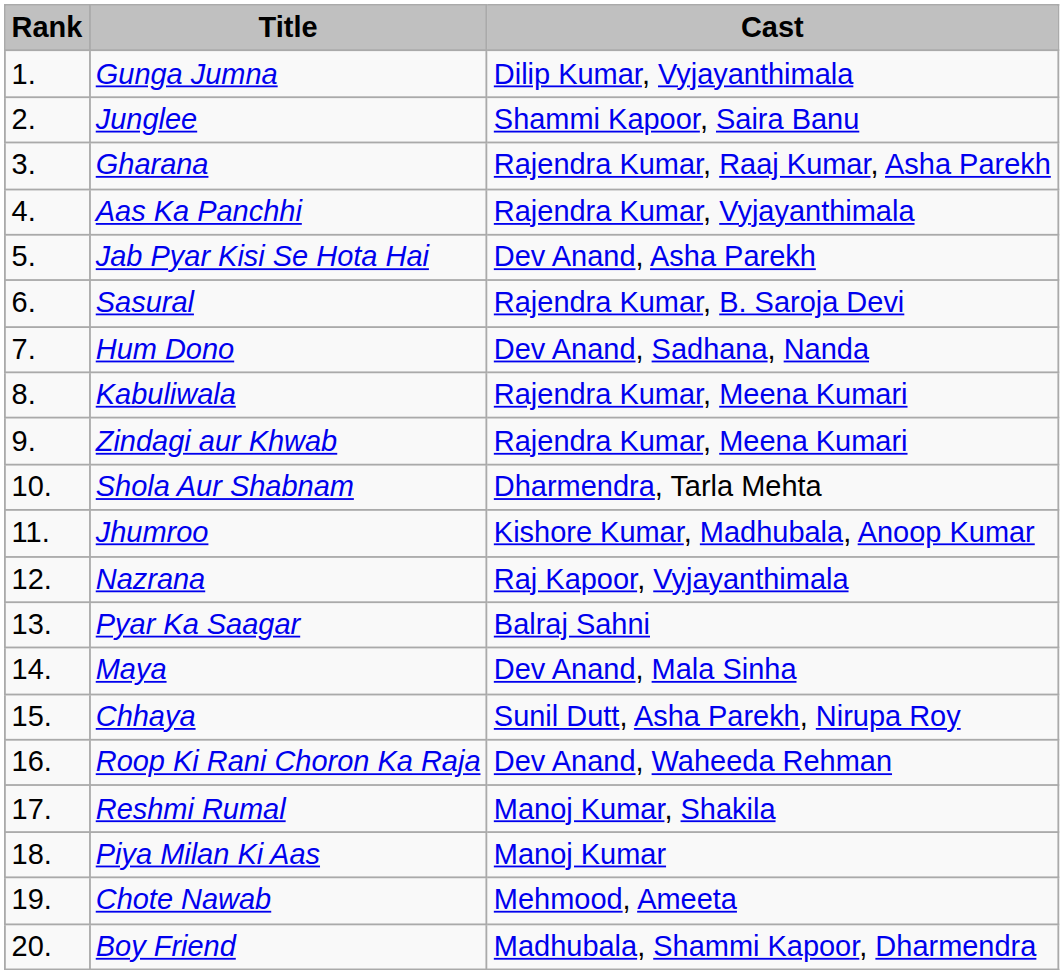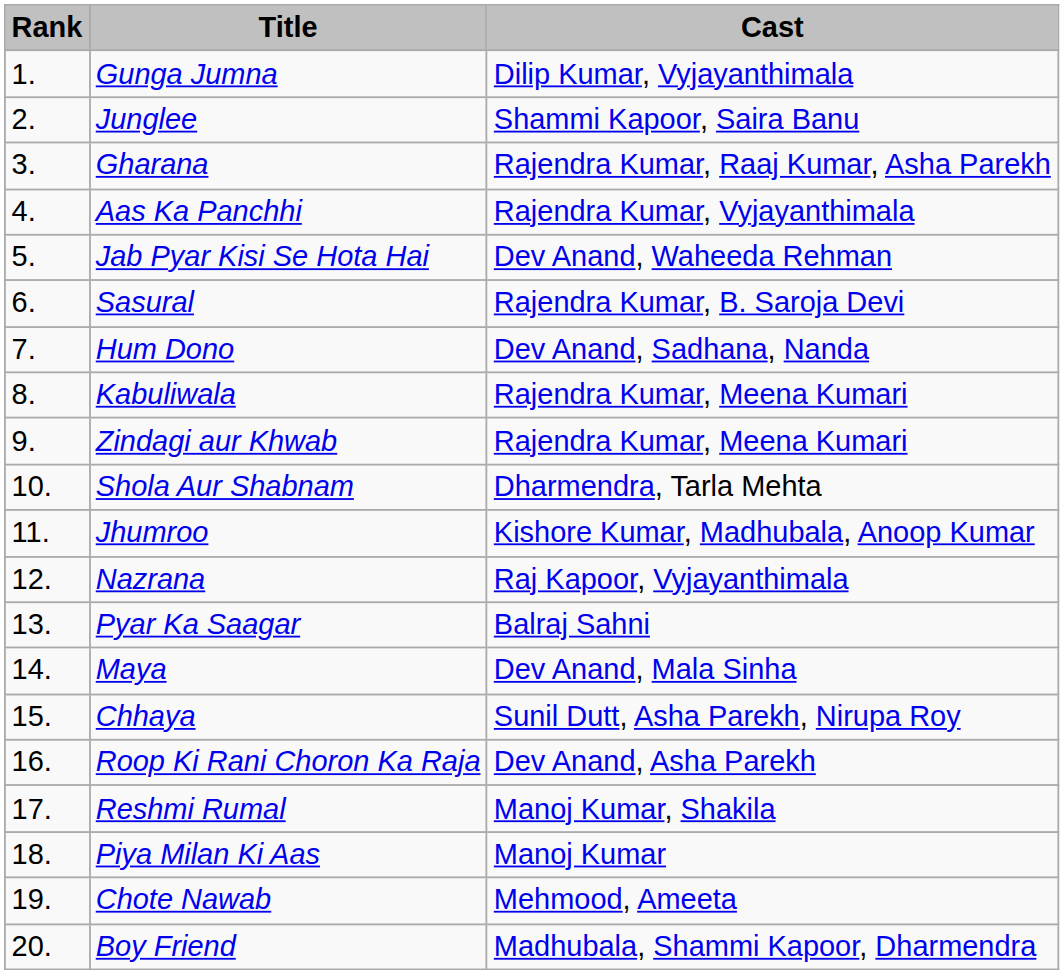Jab Pyar Kisi Se Hota Hai | Cast: Dev Anand, Asha Parekh -> Dev Anand, Waheeda Rehman
Roop Ki Rani Choron Ka Raja | Cast: Dev Anand, Waheeda Rehman -> Dev Anand, Asha Parekh
